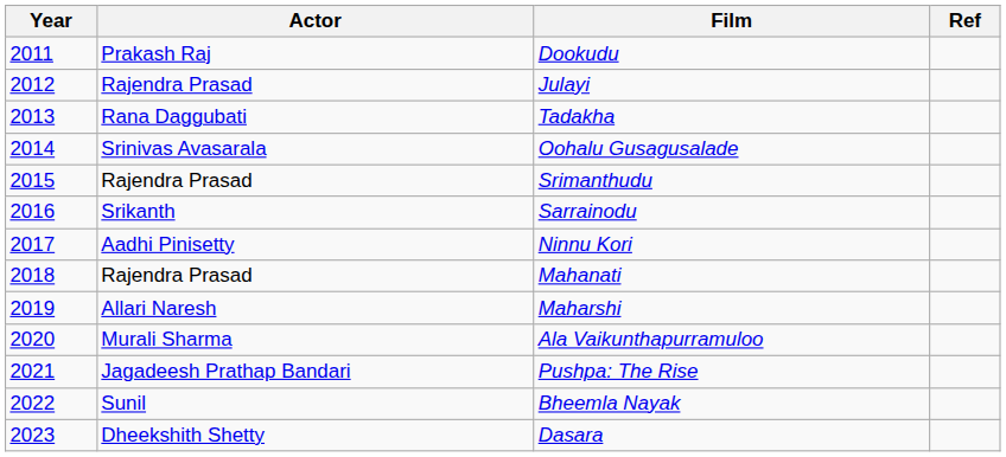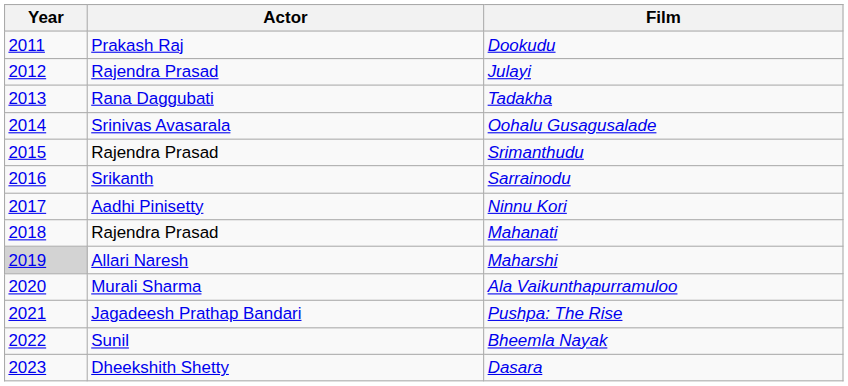- column: Ref
Maharshi | Year: no background -> lightgrey background
